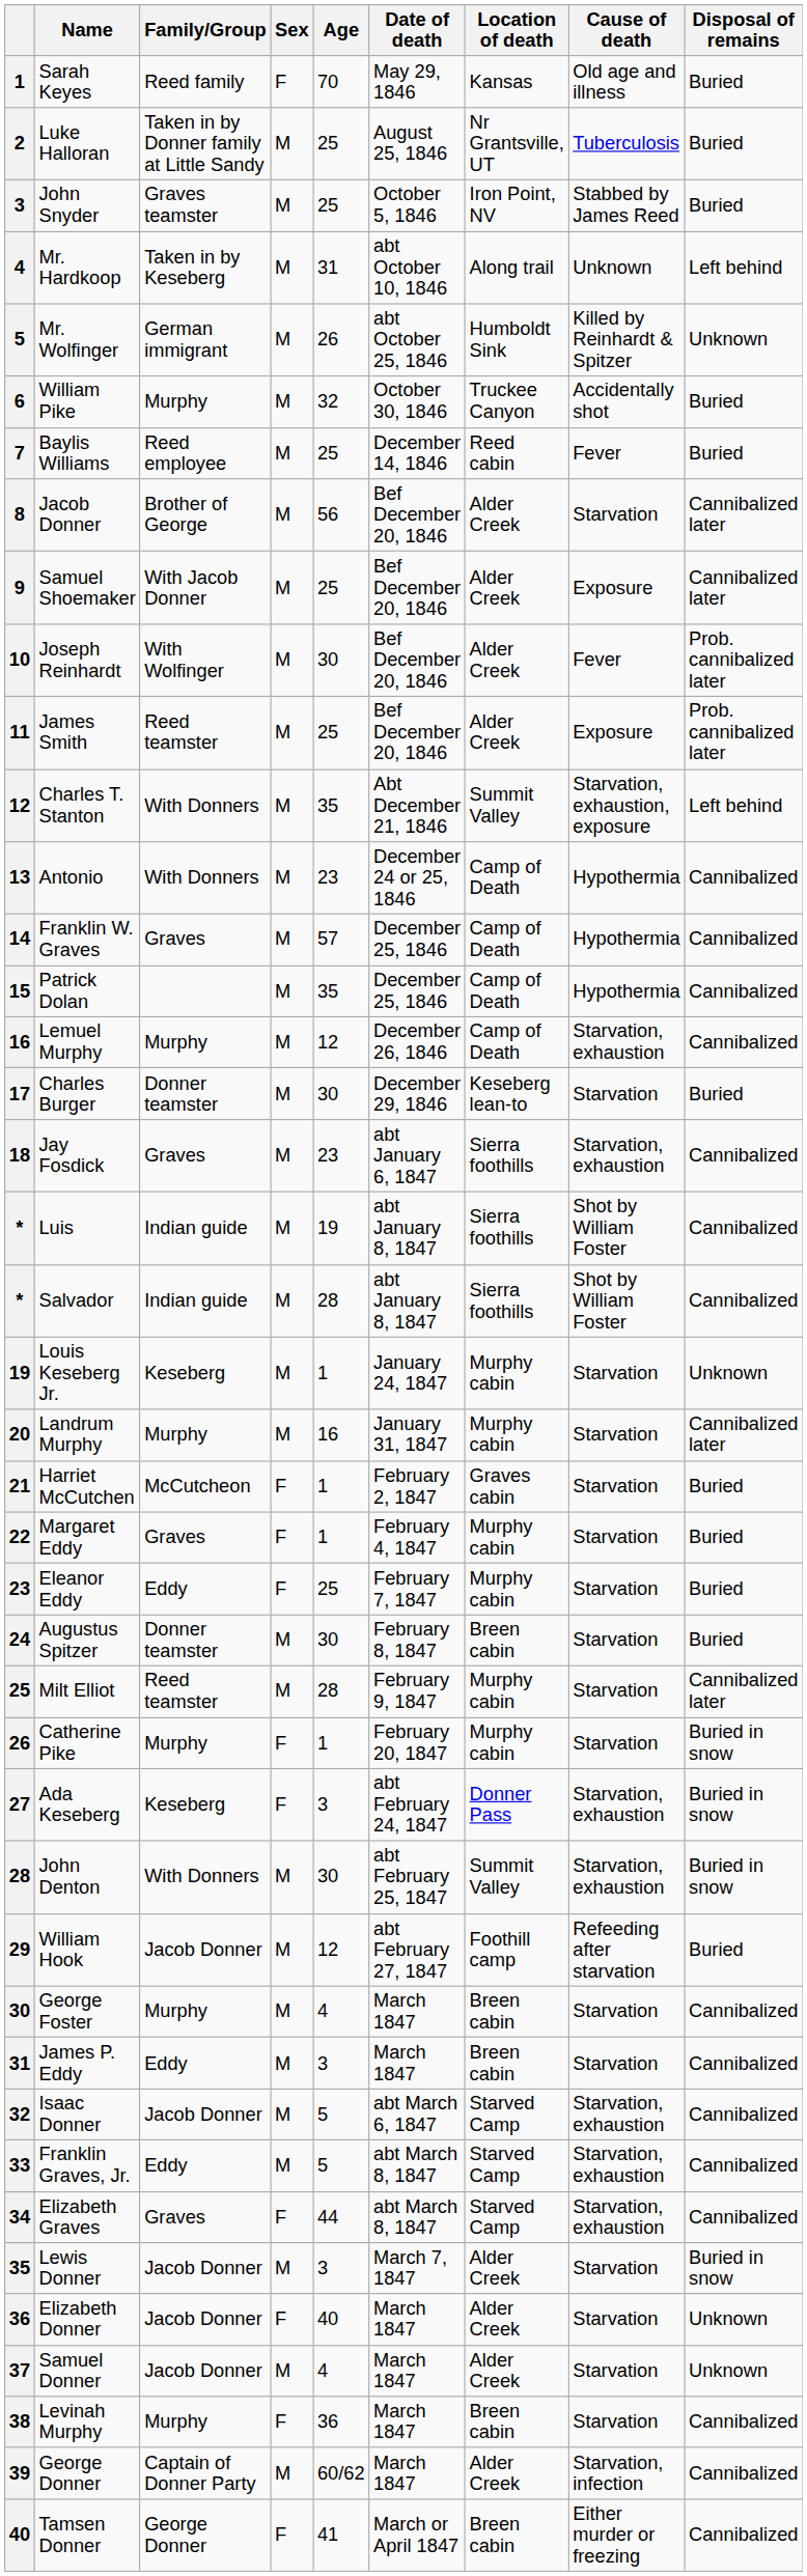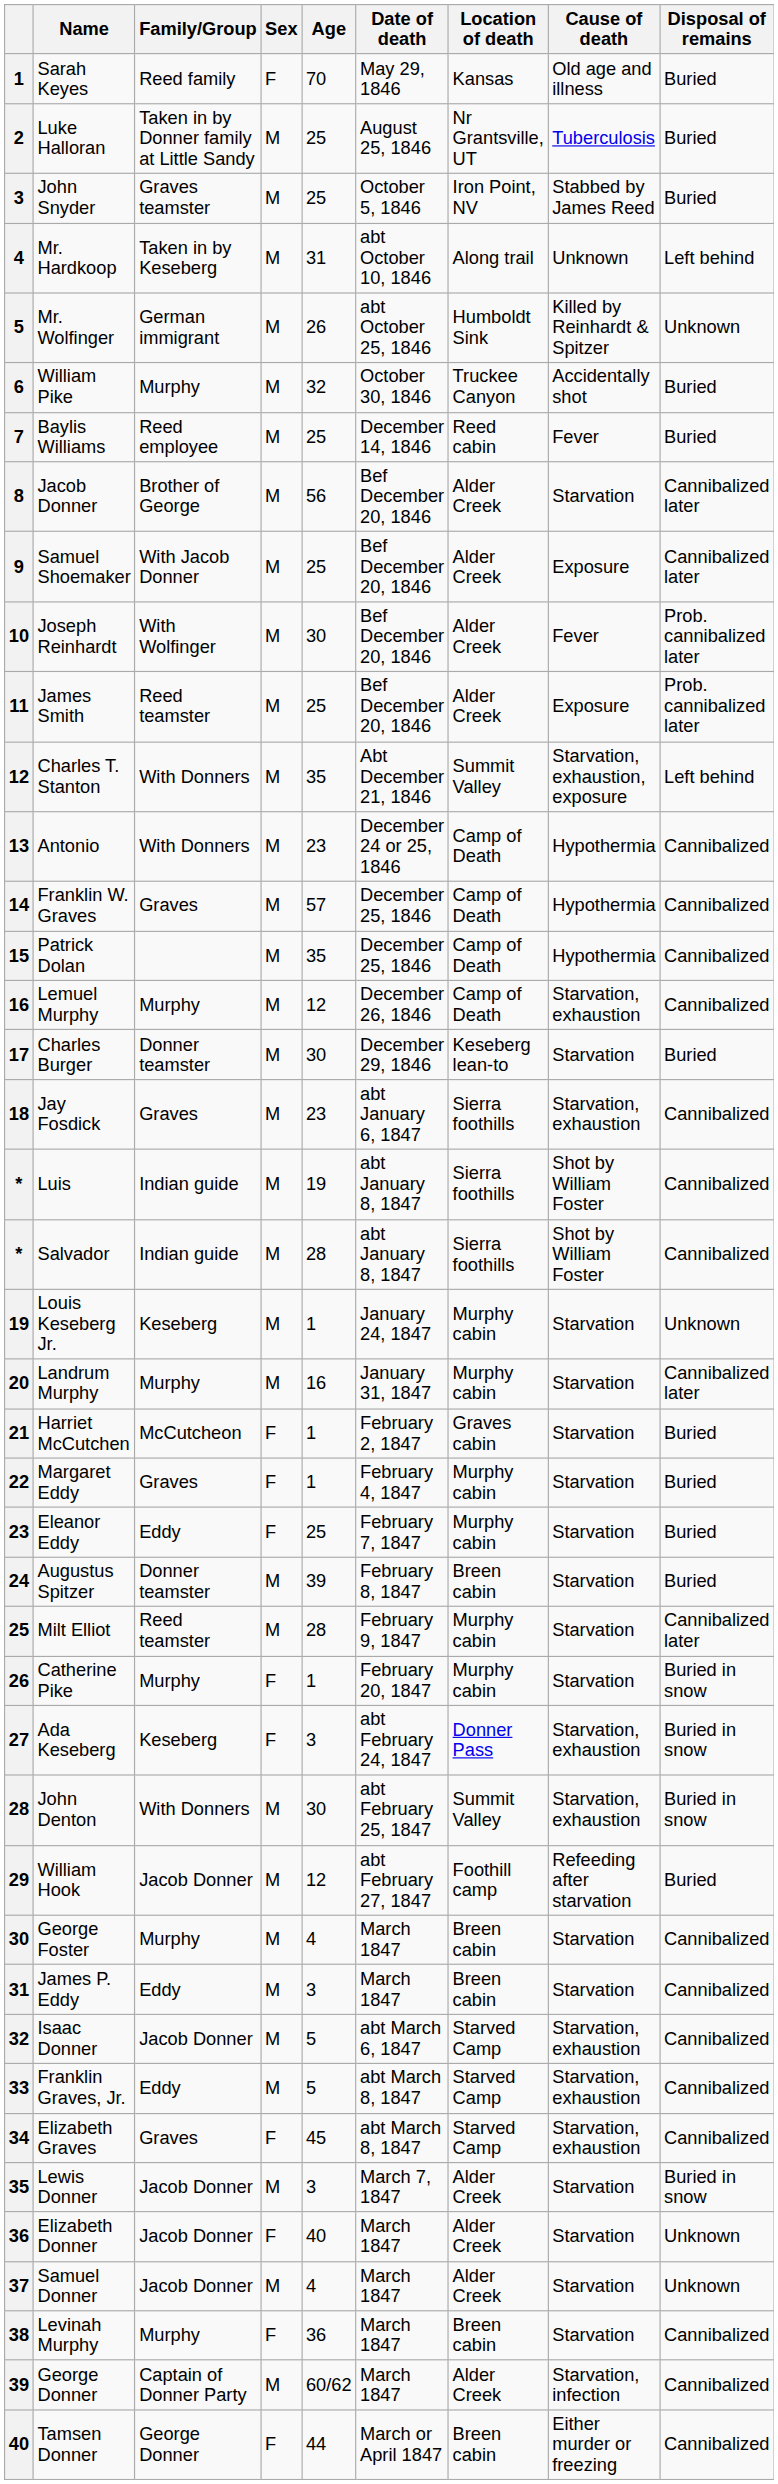Augustus Spitzer | Age: 30 -> 39
Elizabeth Graves | Age: 44 -> 45
Tamsen Donner | Age: 41 -> 44
